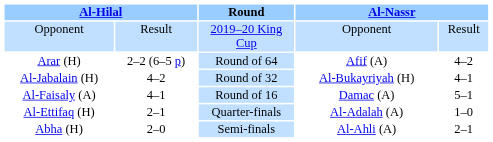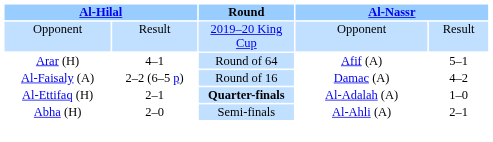Arar (H) | column 2: 2–2 (6–5 p) -> 4–1
Arar (H) | column 5: 4–2 -> 5–1
- row: Al-Jabalain (H) | 4–2 | Round of 32 | Al-Bukayriyah (H) | 4–1
Al-Faisaly (A) | column 2: 4–1 -> 2–2 (6–5 p)
Al-Faisaly (A) | column 5: 5–1 -> 4–2
Al-Ettifaq (H) | Round: normal -> bold
